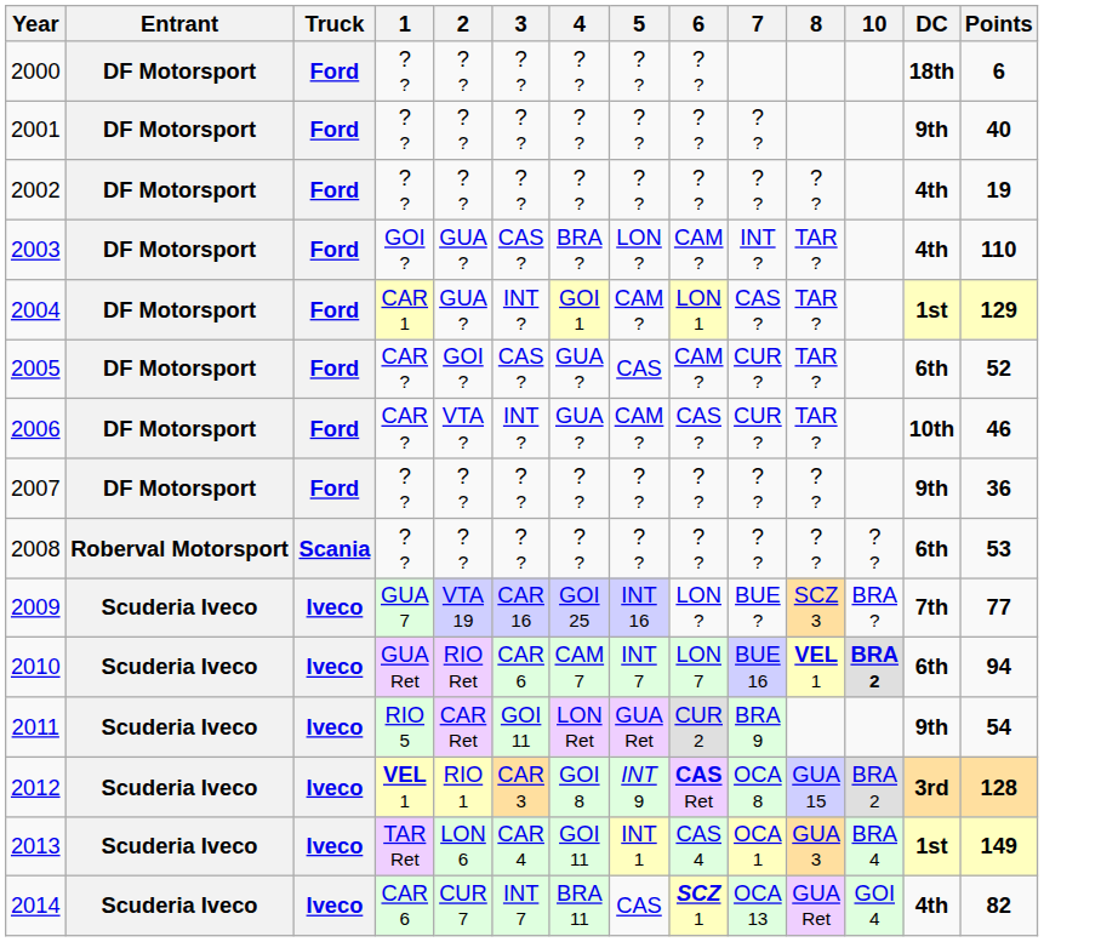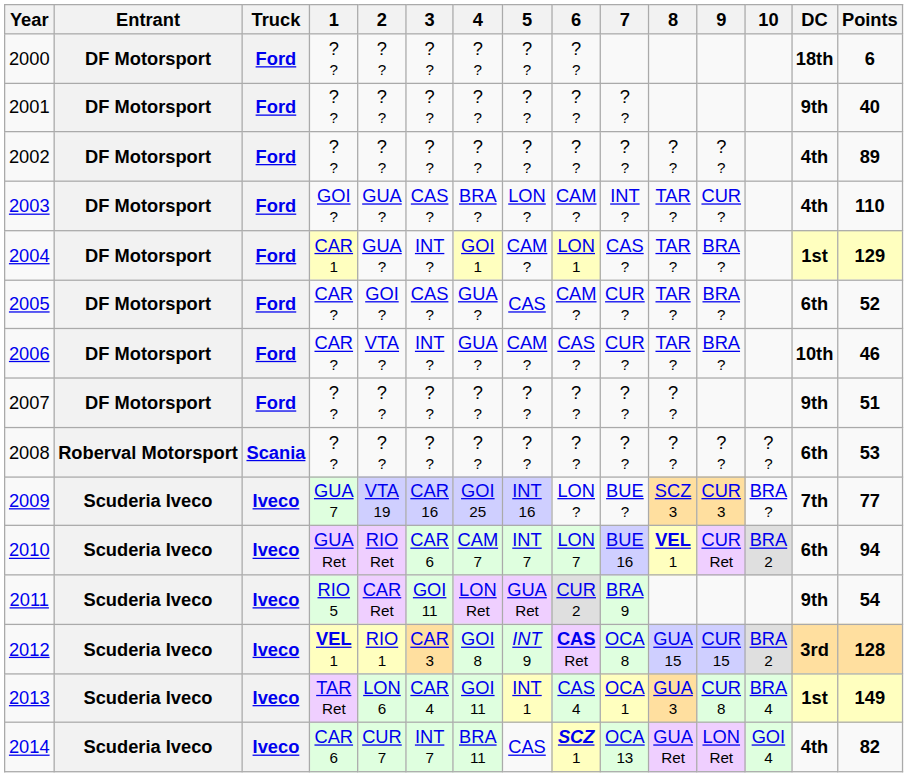+ column: 9 | ? ? | CUR ? | BRA ? | BRA ? | BRA ? | ? ? | CUR 3 | CUR Ret | CUR 15 | CUR 8 | LON Ret
2002 | Points: 19 -> 89
2007 | Points: 36 -> 51
2010 | 10: bold -> normal
